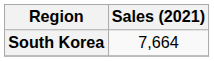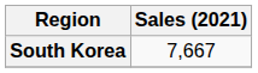South Korea | Sales (2021): 7,664 -> 7,667
